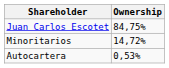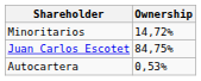rows swapped: Juan Carlos Escotet <-> Minoritarios
